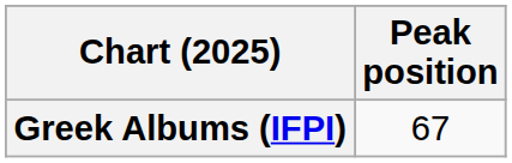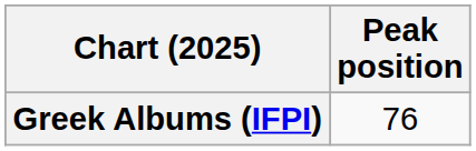Greek Albums (IFPI) | Peak position: 67 -> 76
